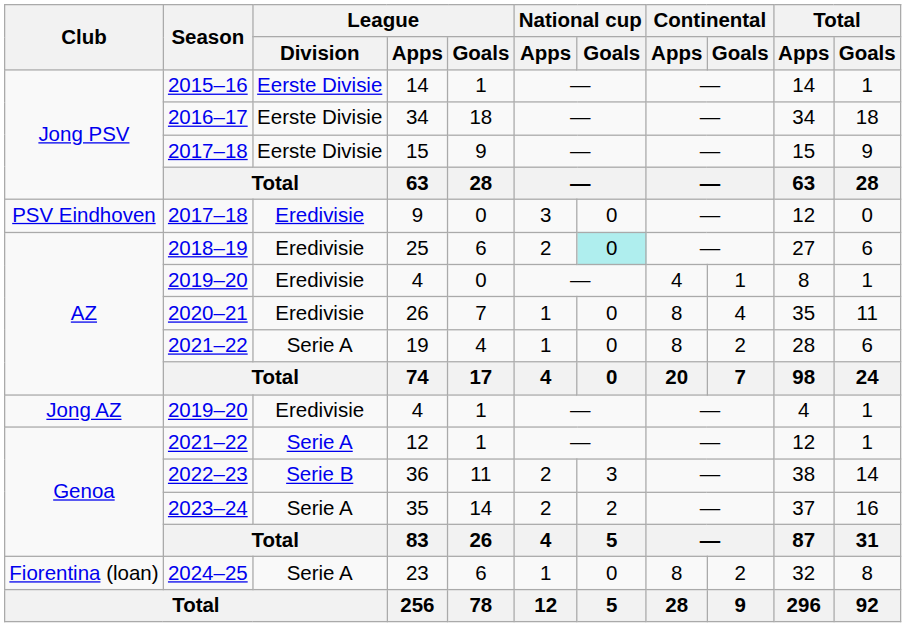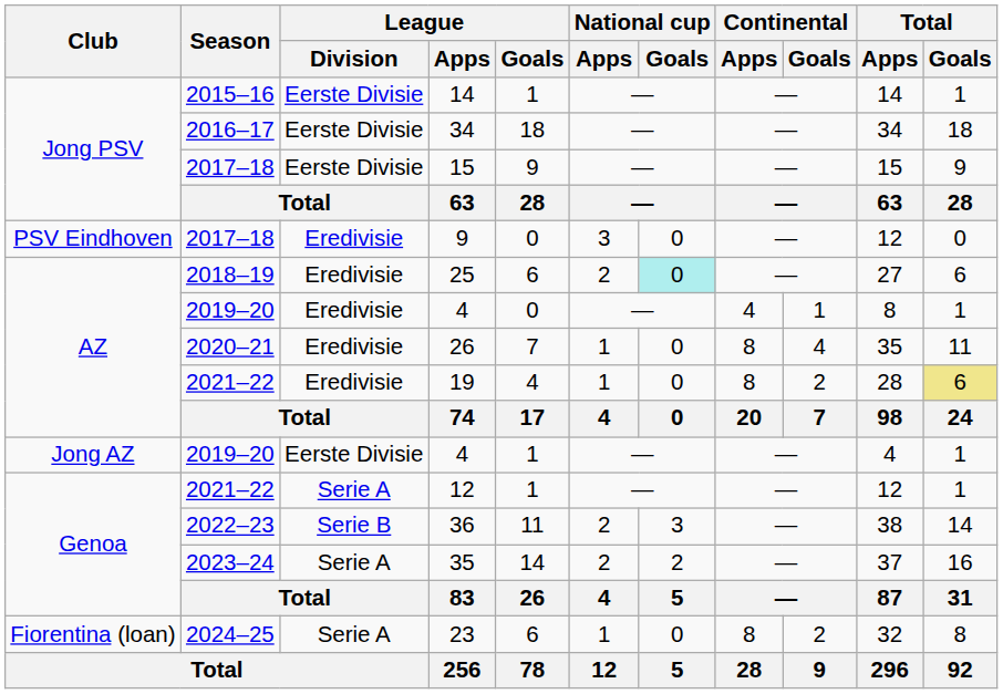19 | League / Division: Serie A -> Eredivisie
19 | Total / Goals: no background -> khaki background
Jong AZ / 4 | League / Division: Eredivisie -> Eerste Divisie
